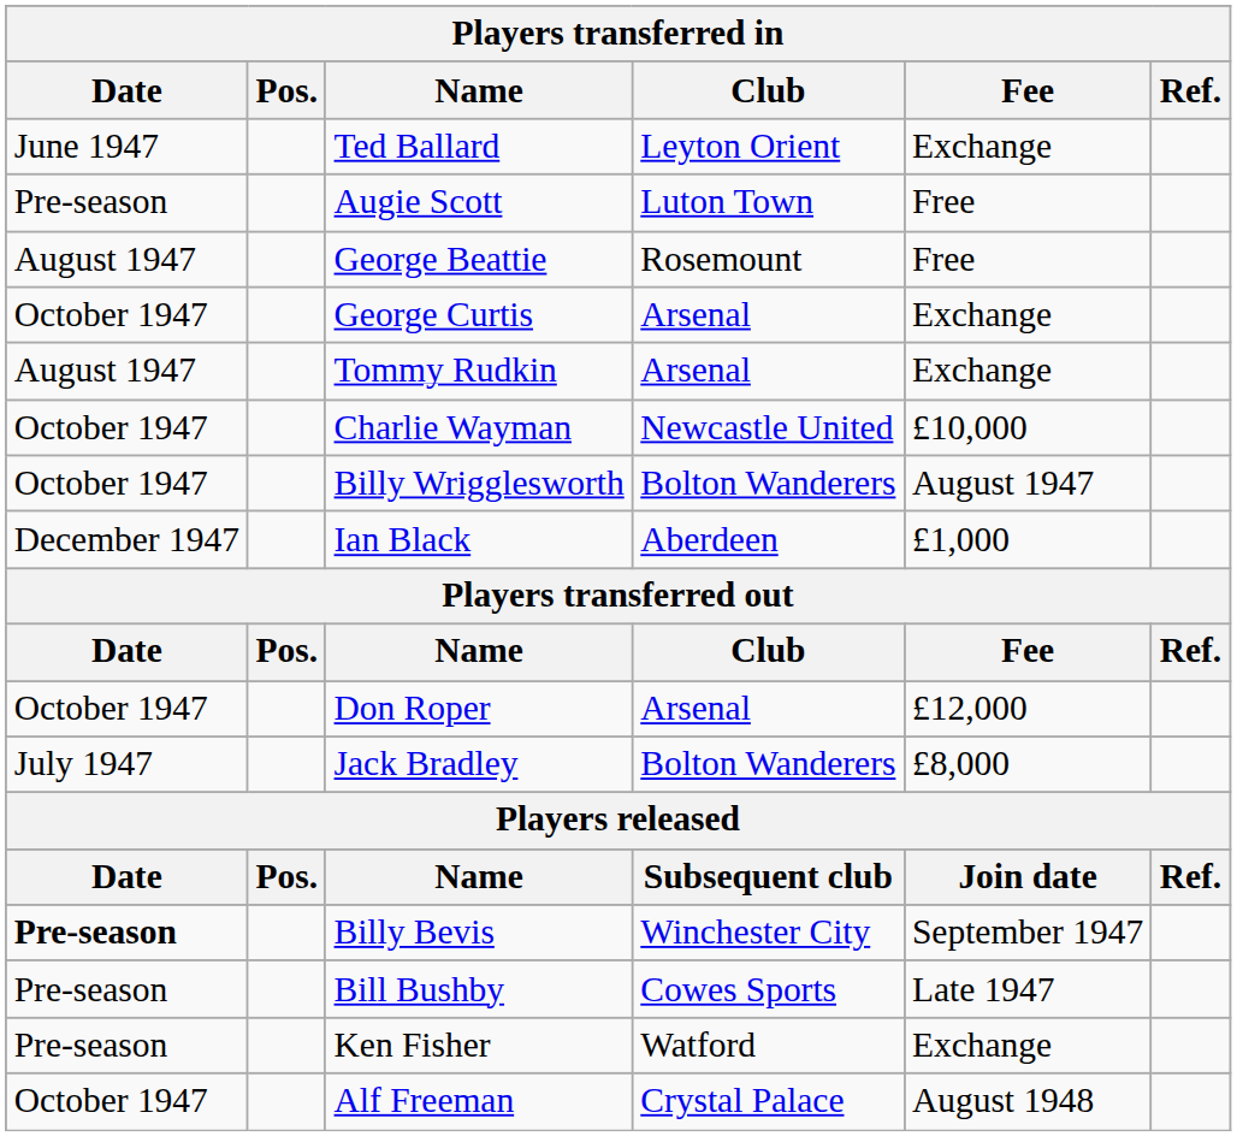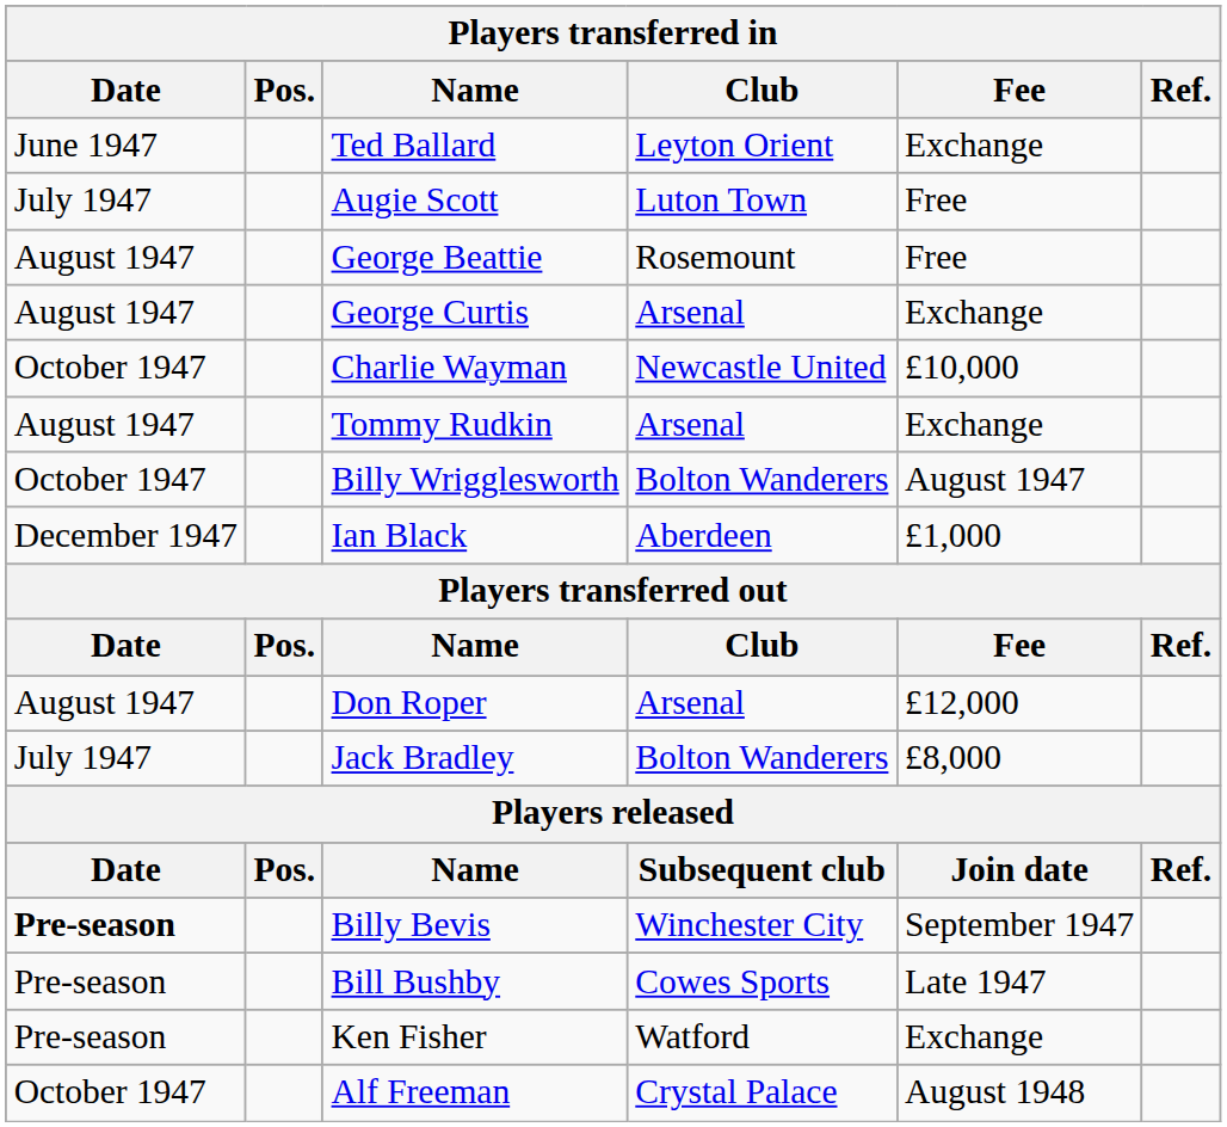Augie Scott | Date: Pre-season -> July 1947
George Curtis | Date: October 1947 -> August 1947
rows swapped: Tommy Rudkin <-> Charlie Wayman
Don Roper | Date: October 1947 -> August 1947
